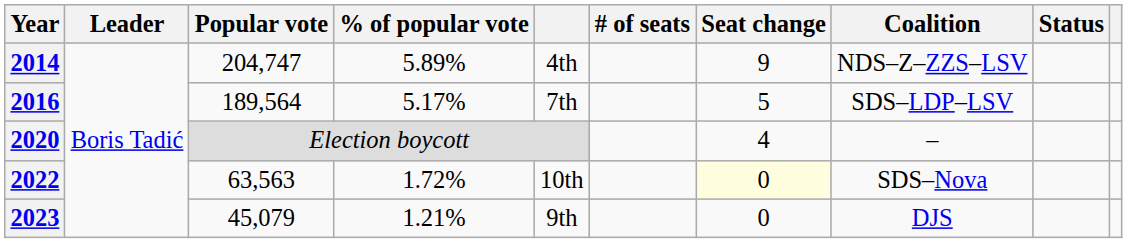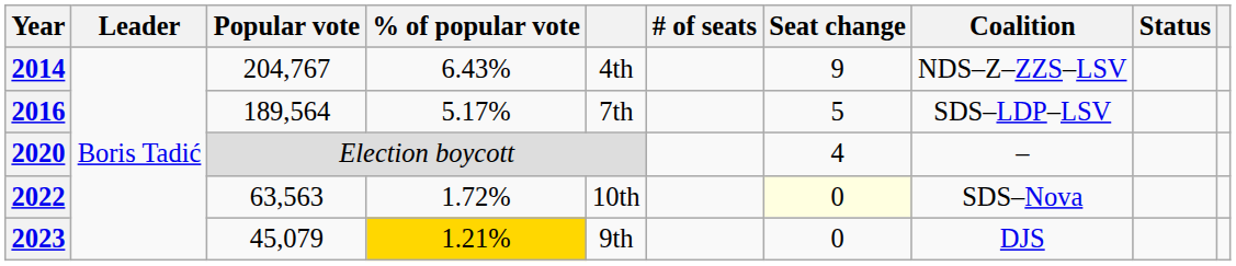2014 | Popular vote: 204,747 -> 204,767
2014 | % of popular vote: 5.89% -> 6.43%
2023 | % of popular vote: no background -> gold background
